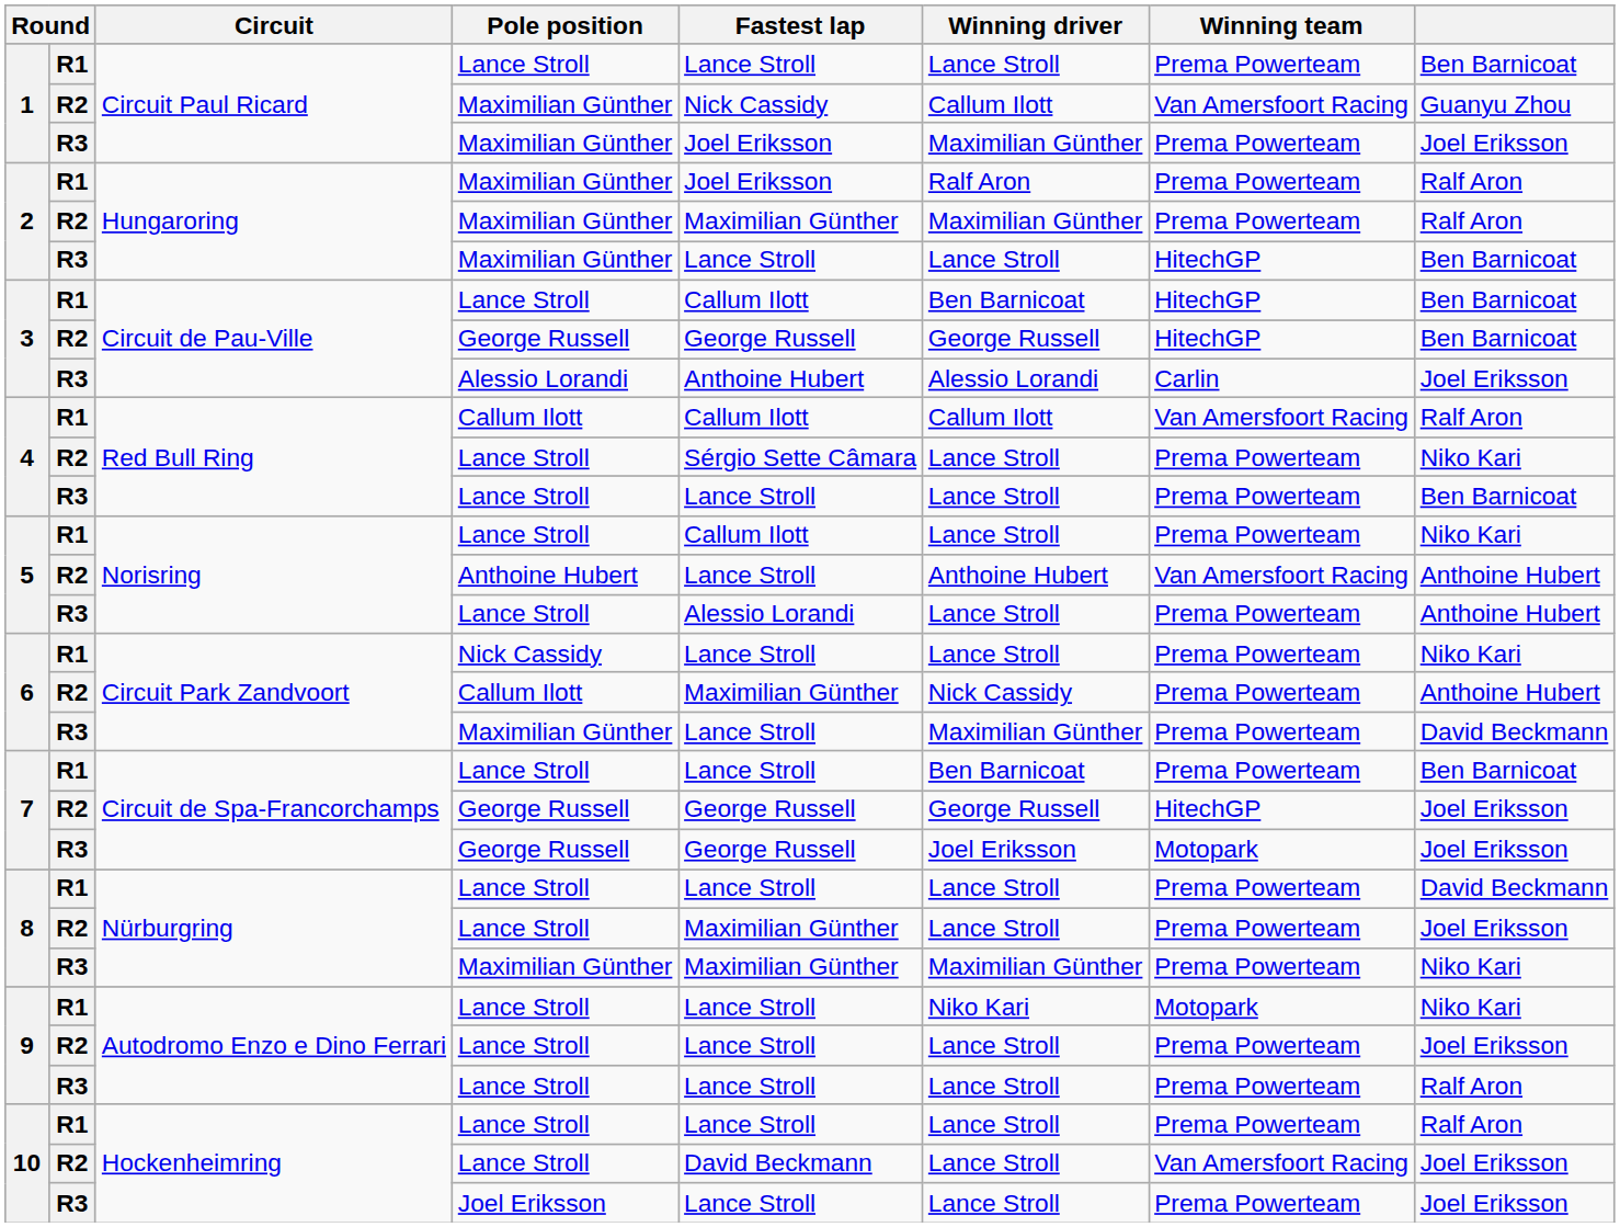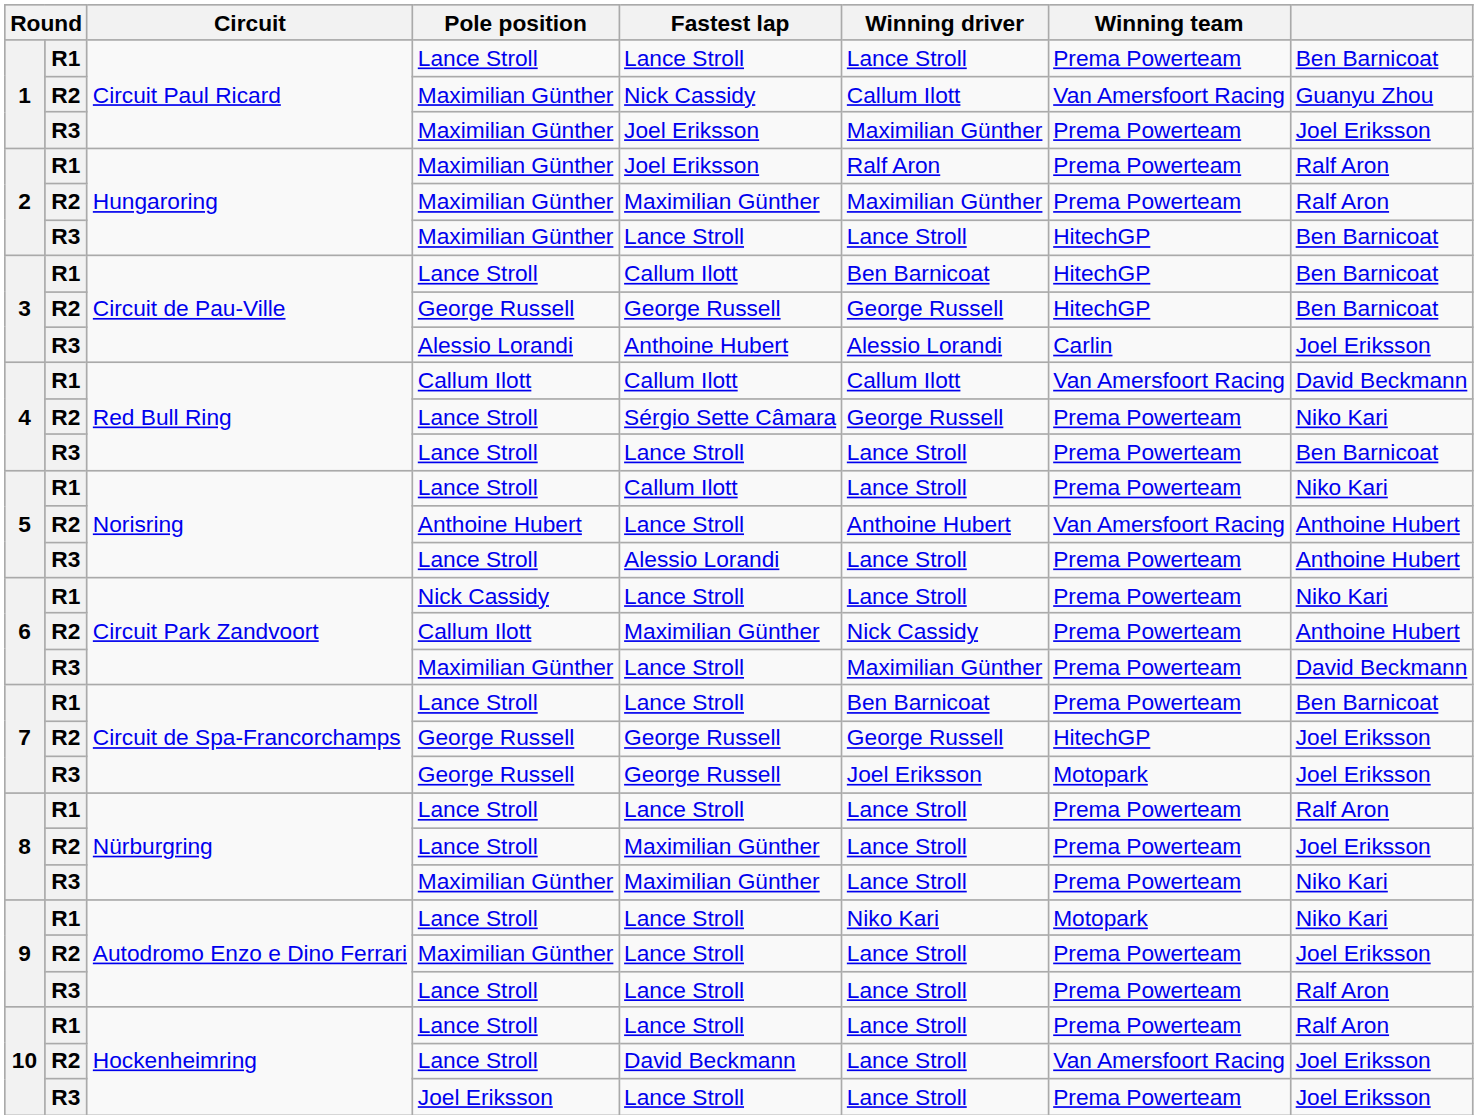4 / R1 | column 8: Ralf Aron -> David Beckmann
4 / R2 | Winning driver: Lance Stroll -> George Russell
8 / R1 | column 8: David Beckmann -> Ralf Aron
8 / R3 | Winning driver: Maximilian Günther -> Lance Stroll
9 / R2 | Pole position: Lance Stroll -> Maximilian Günther
